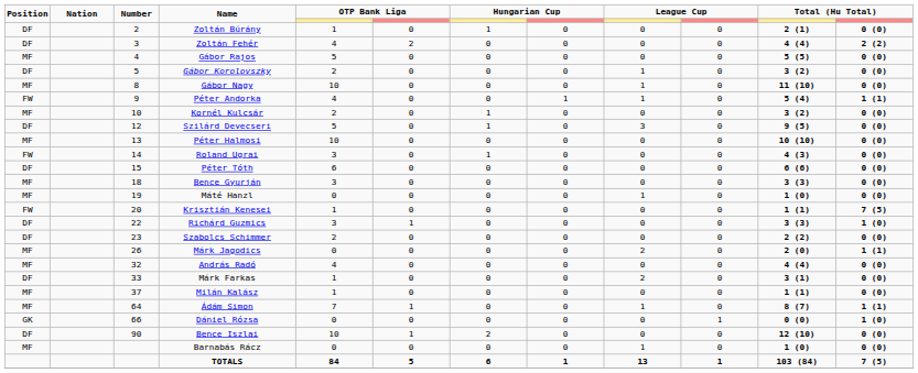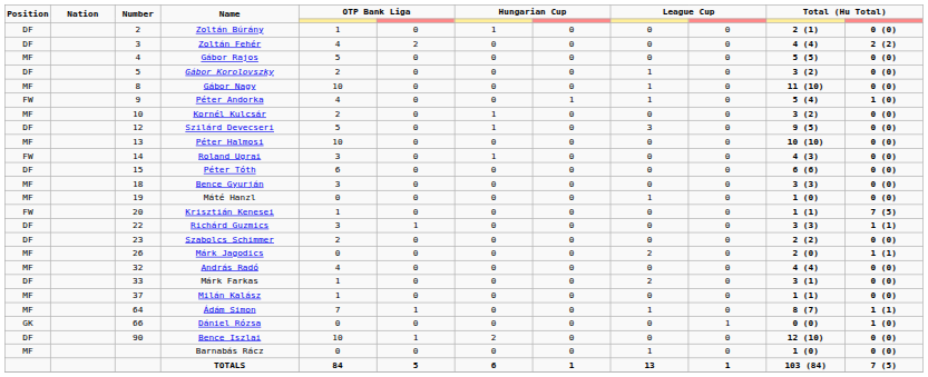Péter Andorka | column 12: 1 (1) -> 1 (0)
Richárd Guzmics | column 12: 1 (0) -> 1 (1)
